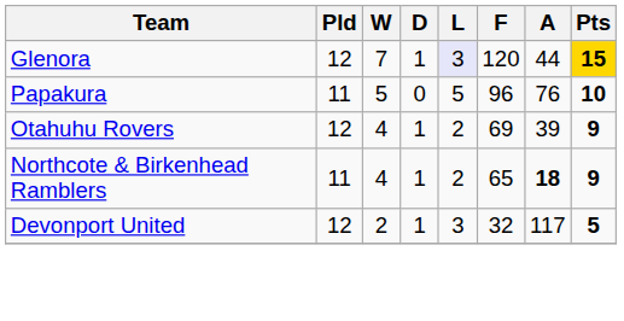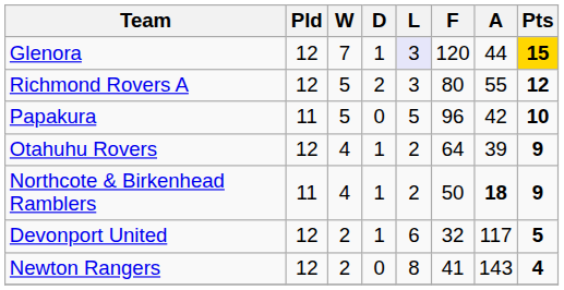+ row: Richmond Rovers A | 12 | 5 | 2 | 3 | 80 | 55 | 12
Papakura | A: 76 -> 42
Otahuhu Rovers | F: 69 -> 64
Northcote & Birkenhead Ramblers | F: 65 -> 50
Devonport United | L: 3 -> 6
+ row: Newton Rangers | 12 | 2 | 0 | 8 | 41 | 143 | 4
